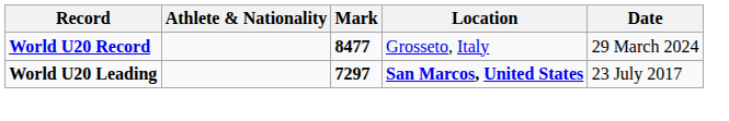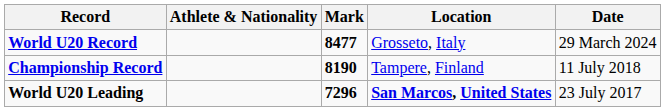+ row: Championship Record | 8190 | Tampere, Finland | 11 July 2018
World U20 Leading | Mark: 7297 -> 7296
